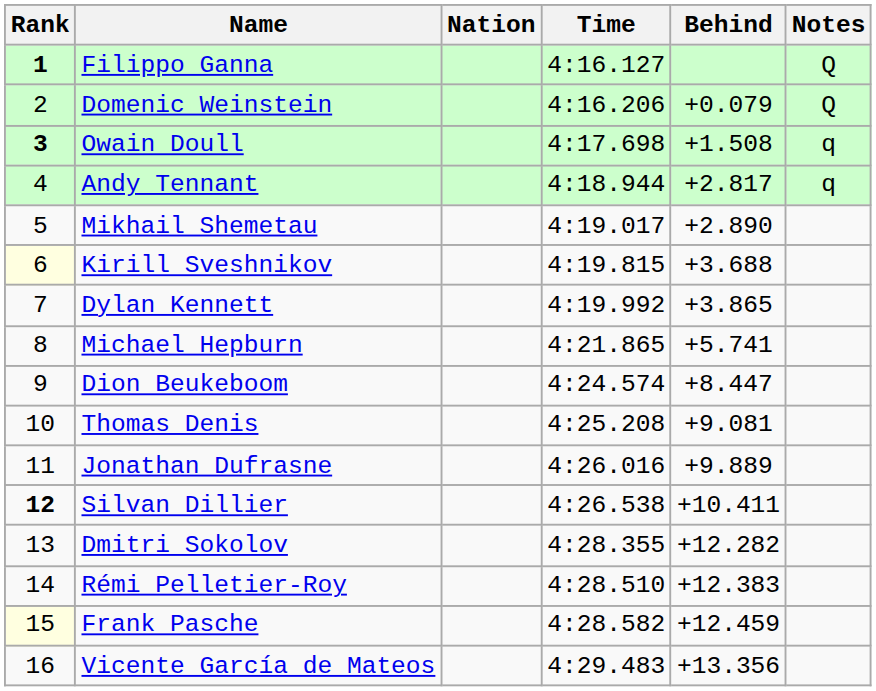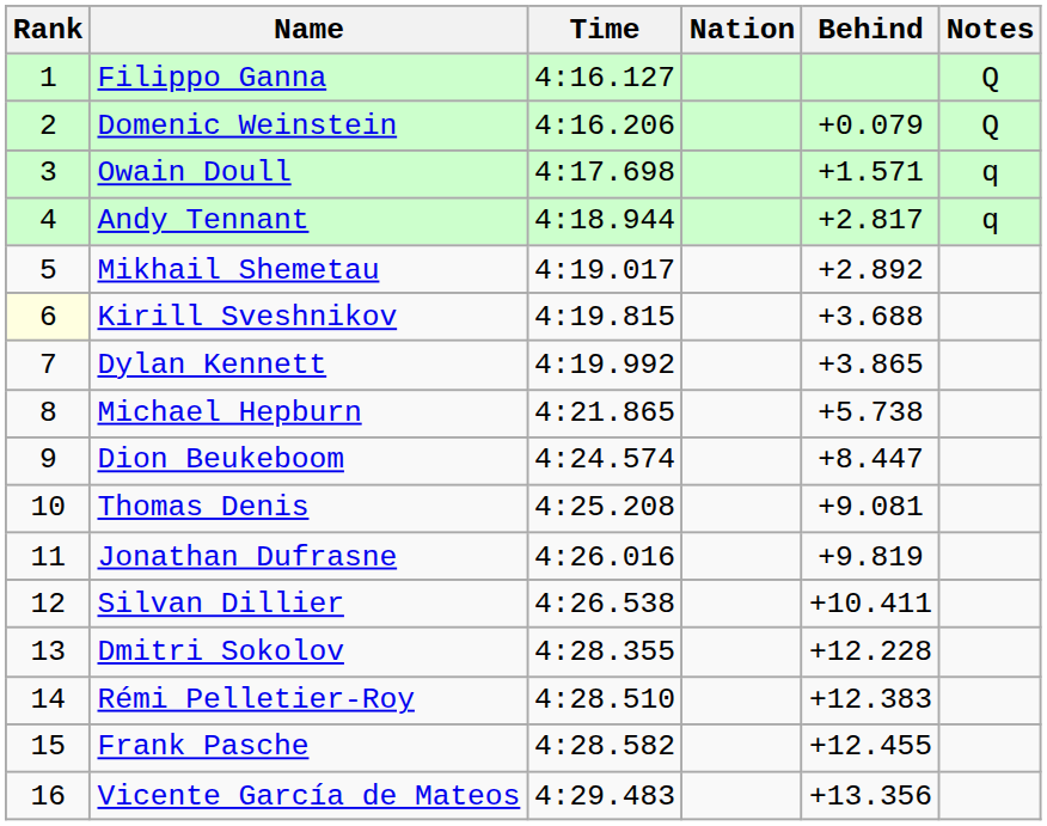columns swapped: Nation <-> Time
Filippo Ganna | Rank: bold -> normal
Owain Doull | Rank: bold -> normal
Owain Doull | Behind: +1.508 -> +1.571
Mikhail Shemetau | Behind: +2.890 -> +2.892
Michael Hepburn | Behind: +5.741 -> +5.738
Jonathan Dufrasne | Behind: +9.889 -> +9.819
Silvan Dillier | Rank: bold -> normal
Dmitri Sokolov | Behind: +12.282 -> +12.228
Frank Pasche | Rank: lightyellow background -> no background
Frank Pasche | Behind: +12.459 -> +12.455
